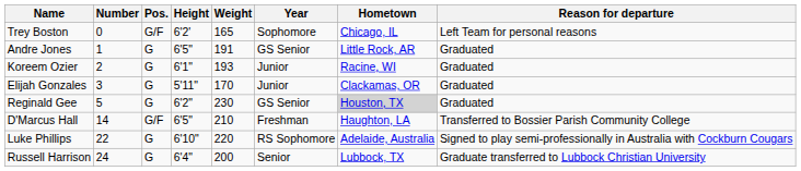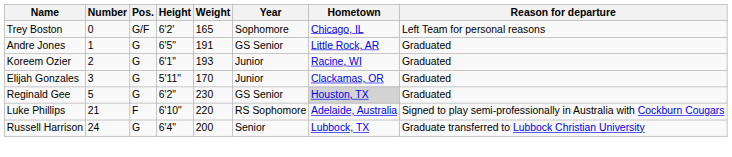- row: D'Marcus Hall | 14 | G/F | 6'5" | 210 | Freshman | Haughton, LA | Transferred to Bossier Parish Community College
Luke Phillips | Number: 22 -> 21
Luke Phillips | Pos.: G -> F
